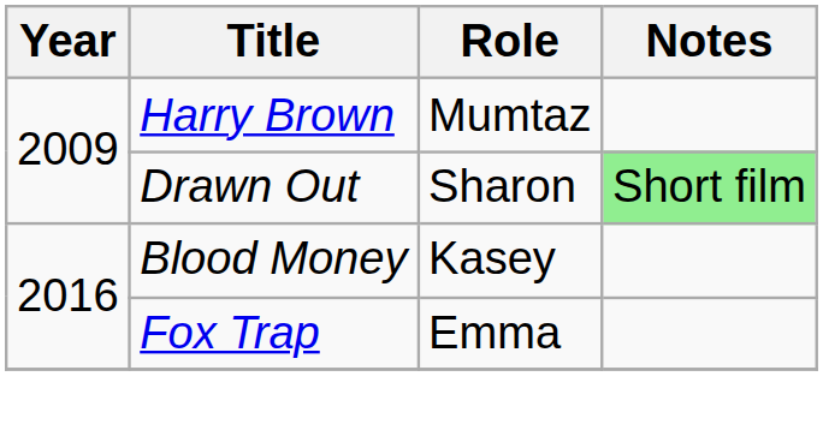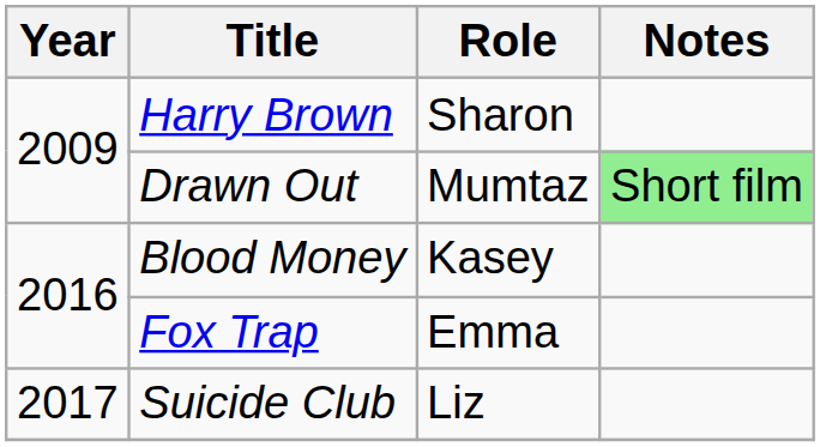Harry Brown | Role: Mumtaz -> Sharon
Drawn Out | Role: Sharon -> Mumtaz
+ row: 2017 | Suicide Club | Liz
